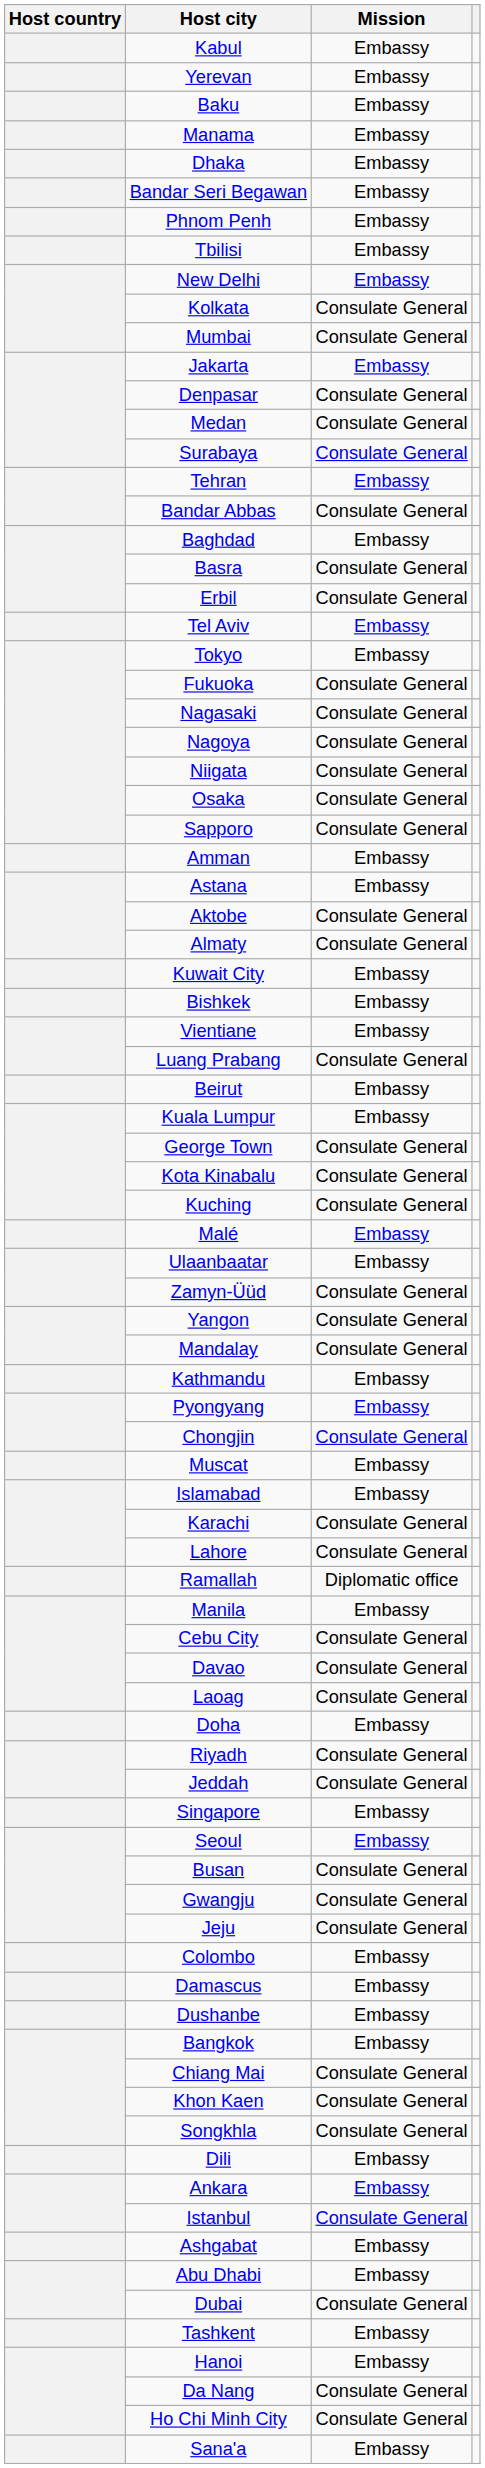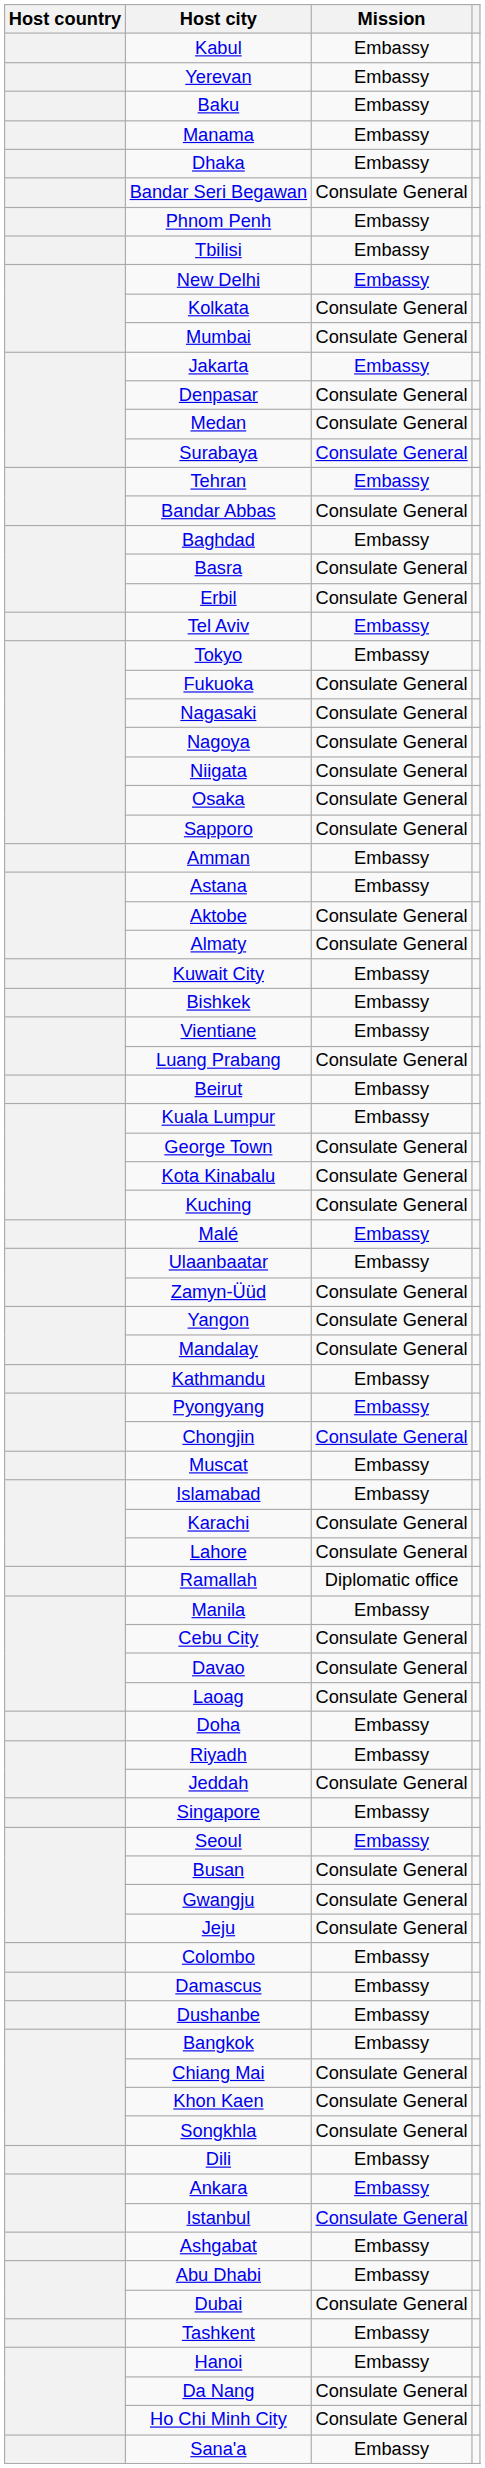Bandar Seri Begawan | Mission: Embassy -> Consulate General
Riyadh | Mission: Consulate General -> Embassy
